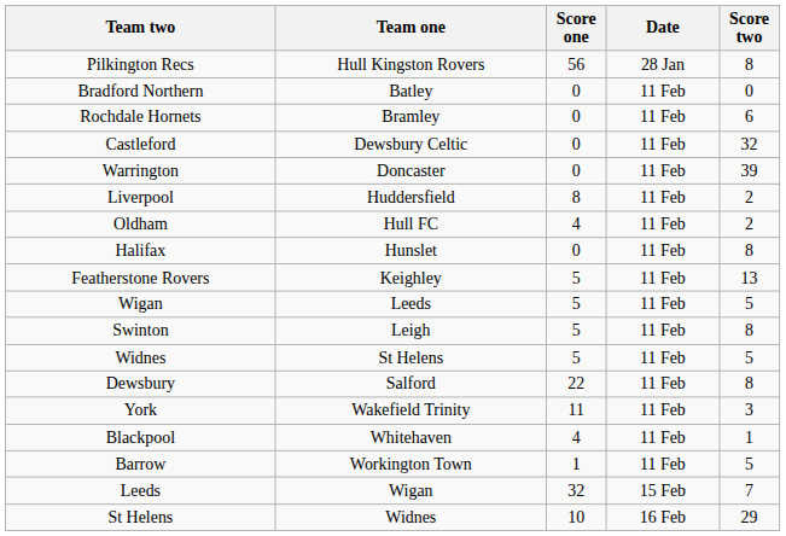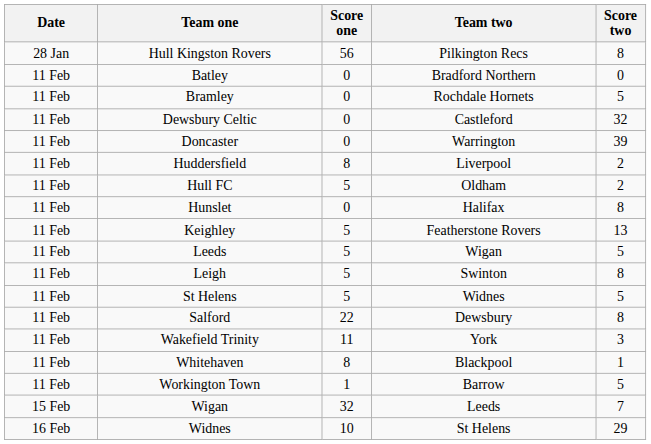columns swapped: Date <-> Team two
Bramley | Score two: 6 -> 5
Hull FC | Score one: 4 -> 5
Whitehaven | Score one: 4 -> 8
